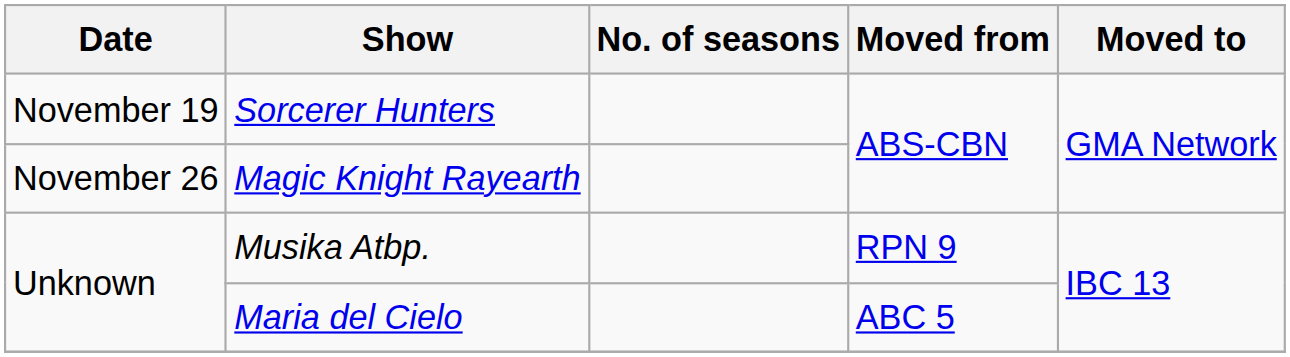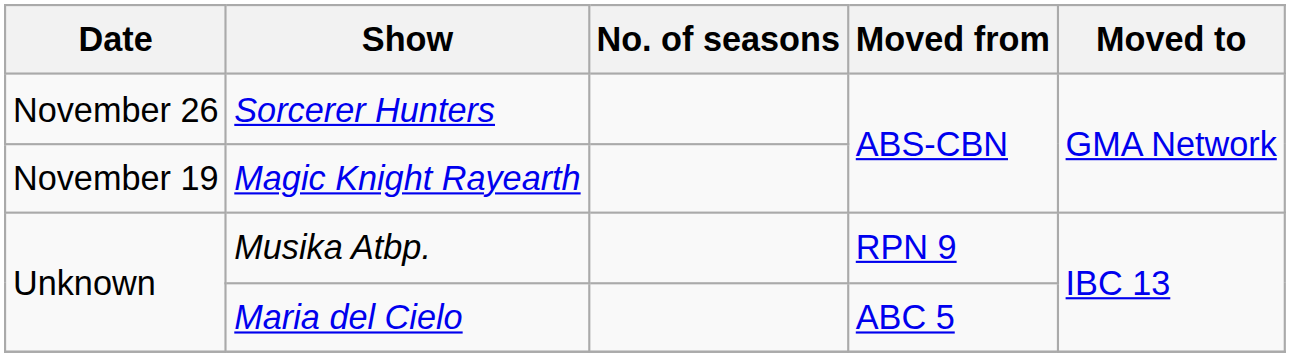Sorcerer Hunters | Date: November 19 -> November 26
Magic Knight Rayearth | Date: November 26 -> November 19
